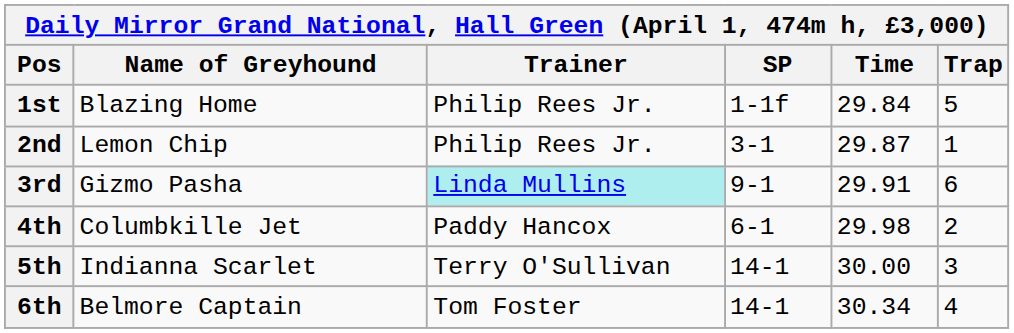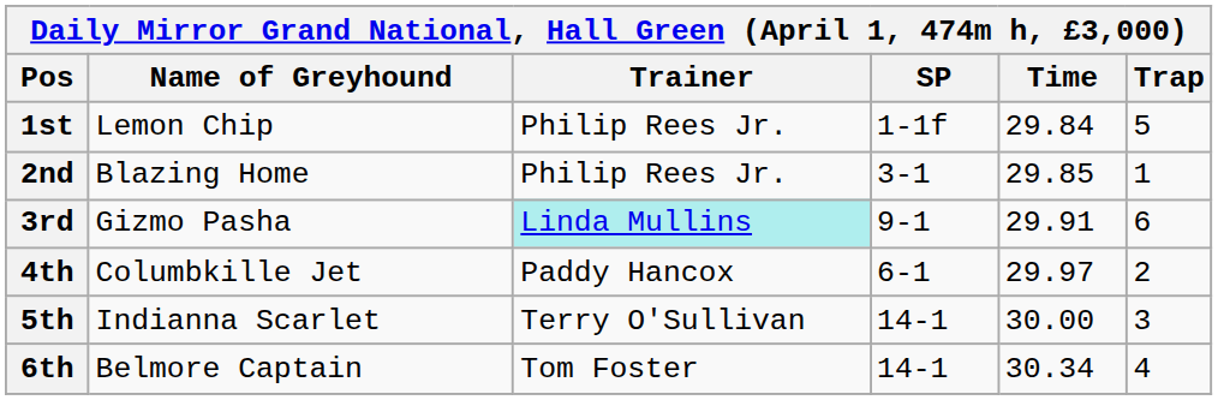1st | Name of Greyhound: Blazing Home -> Lemon Chip
2nd | Name of Greyhound: Lemon Chip -> Blazing Home
2nd | Time: 29.87 -> 29.85
4th | Time: 29.98 -> 29.97
